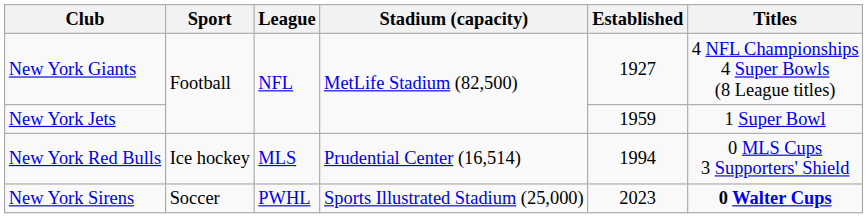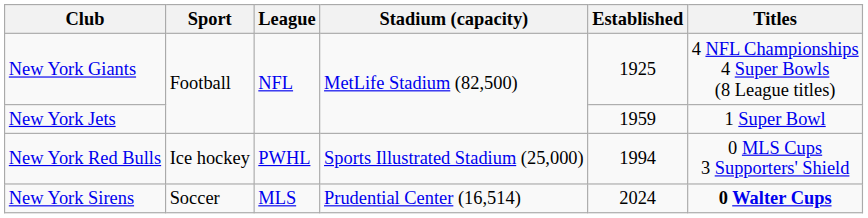New York Giants | Established: 1927 -> 1925
New York Red Bulls | League: MLS -> PWHL
New York Red Bulls | Stadium (capacity): Prudential Center (16,514) -> Sports Illustrated Stadium (25,000)
New York Sirens | League: PWHL -> MLS
New York Sirens | Stadium (capacity): Sports Illustrated Stadium (25,000) -> Prudential Center (16,514)
New York Sirens | Established: 2023 -> 2024
